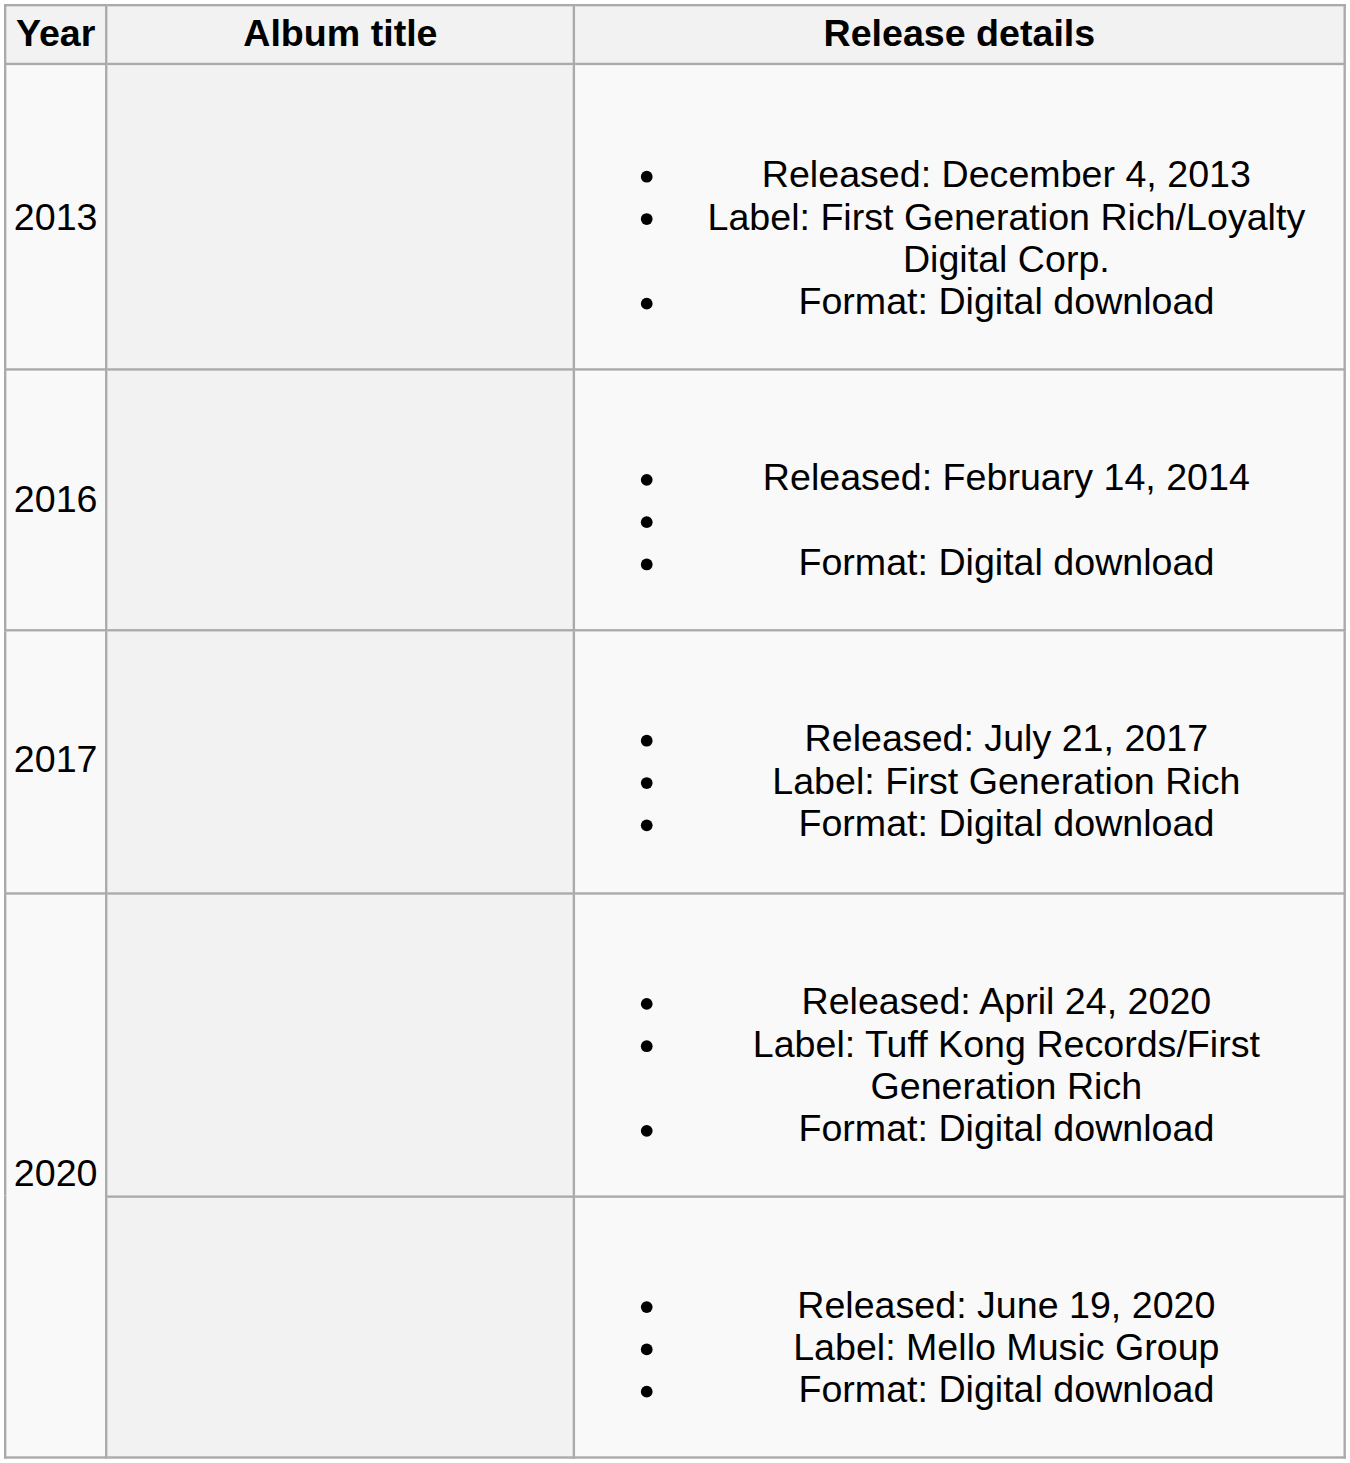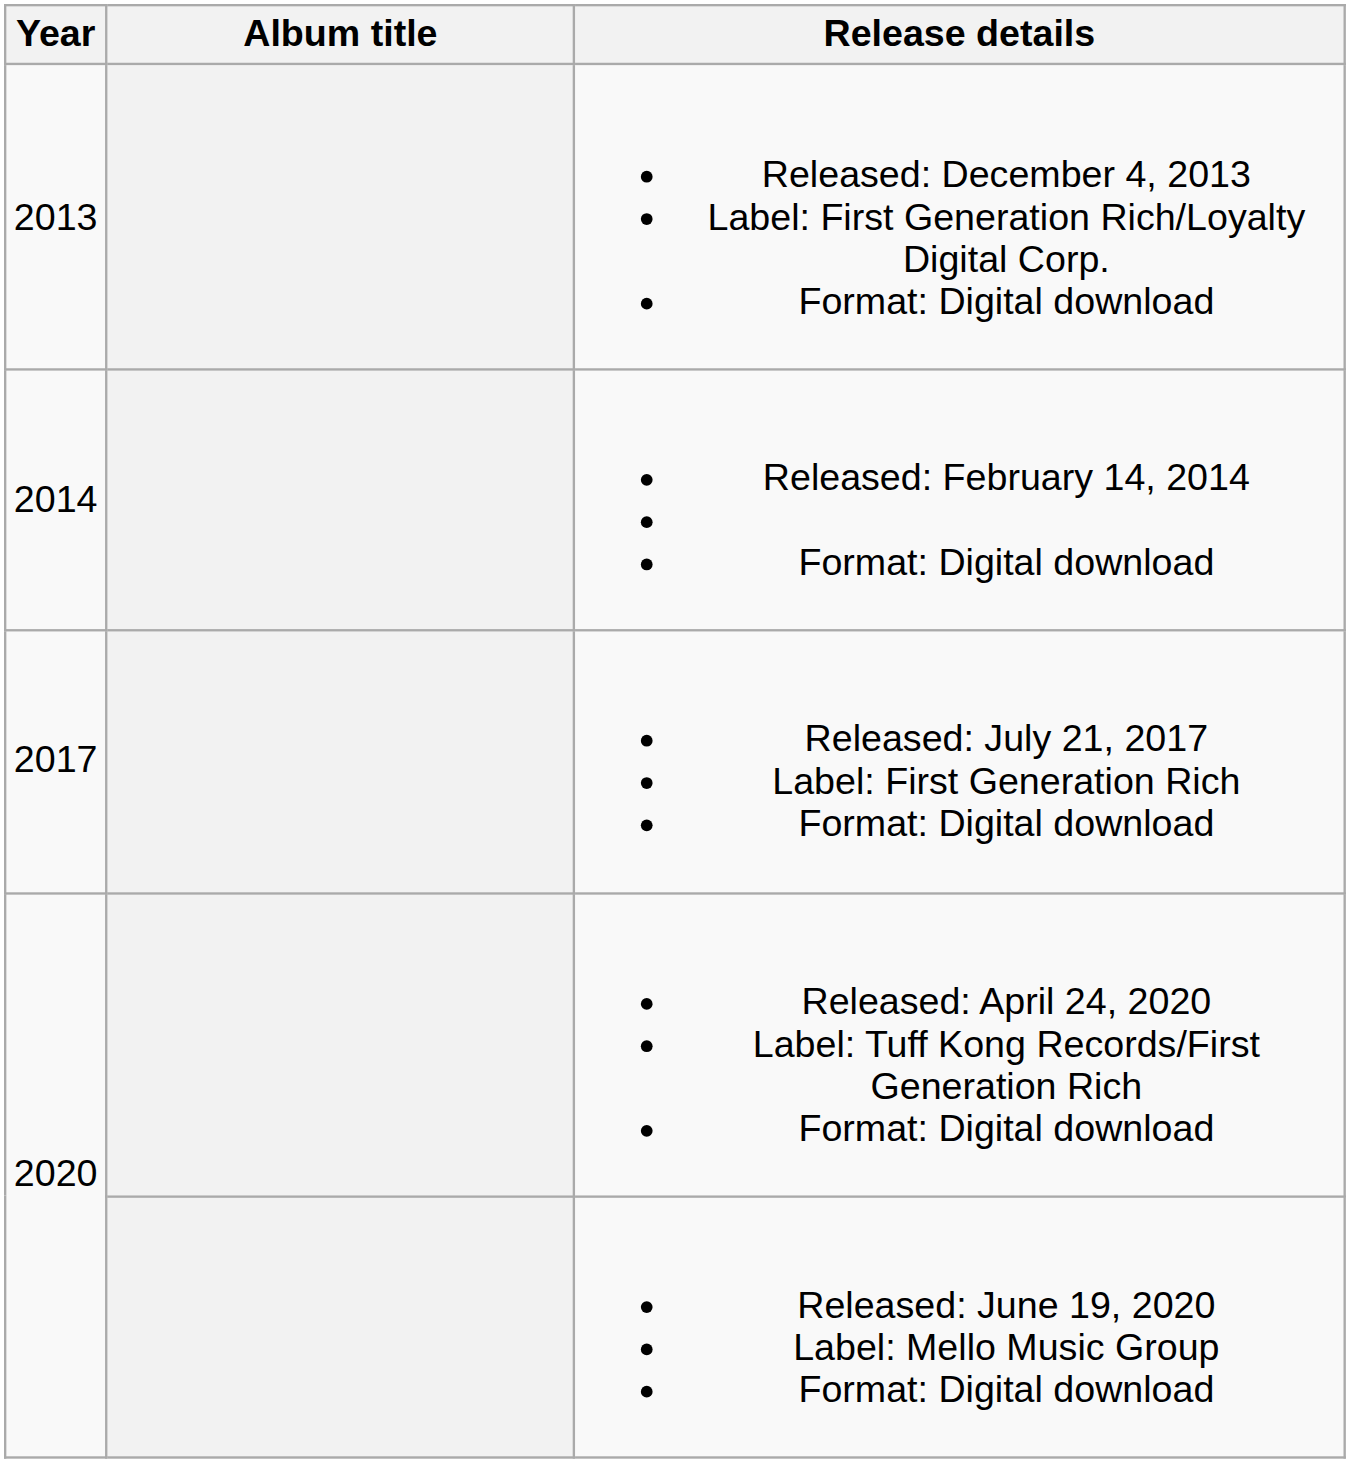Released: February 14, 2014 Format: Digital download | Year: 2016 -> 2014
